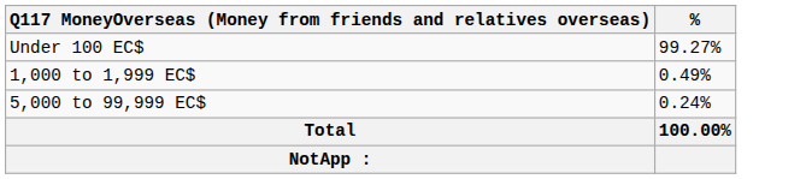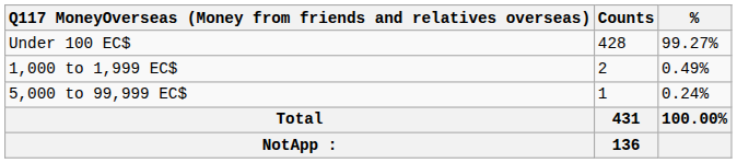+ column: Counts | 428 | 2 | 1 | 431 | 136
